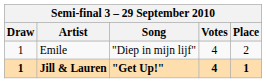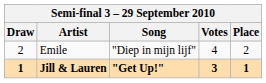Emile | Draw: 1 -> 2
Jill & Lauren | Votes: 4 -> 3
